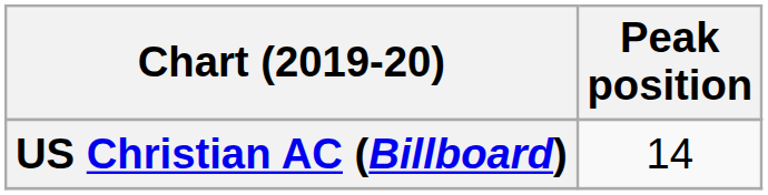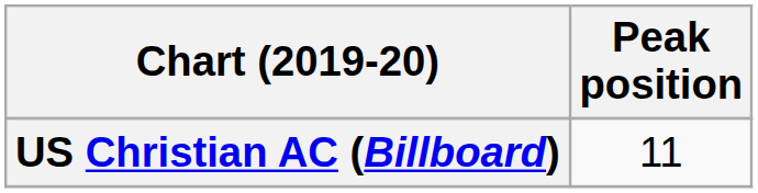US Christian AC (Billboard) | Peak position: 14 -> 11
